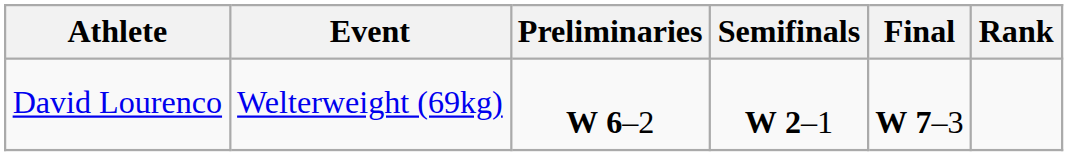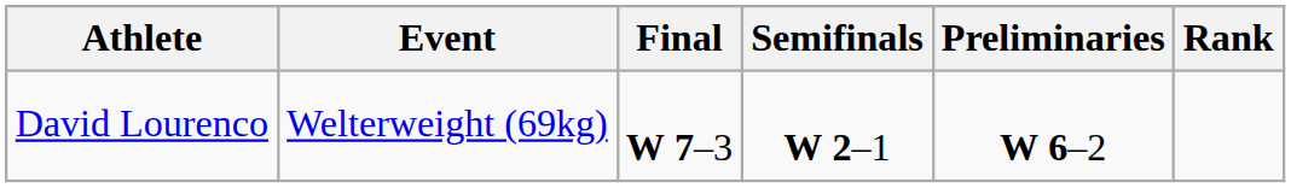columns swapped: Preliminaries <-> Final
